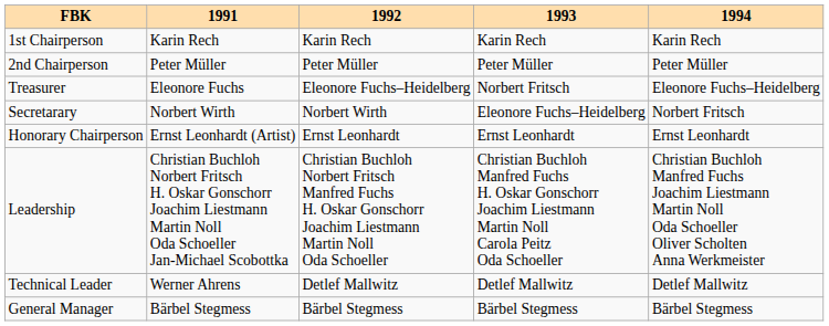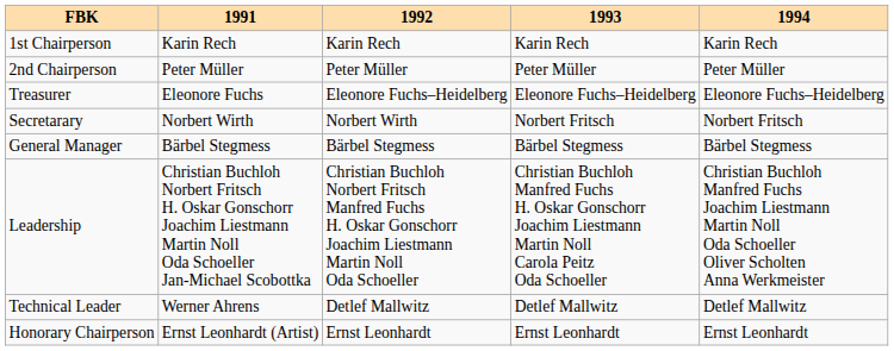Treasurer | 1993: Norbert Fritsch -> Eleonore Fuchs–Heidelberg
Secretarary | 1993: Eleonore Fuchs–Heidelberg -> Norbert Fritsch
rows swapped: General Manager <-> Honorary Chairperson
